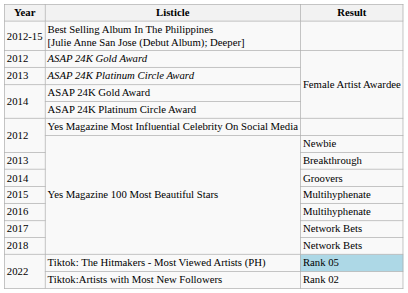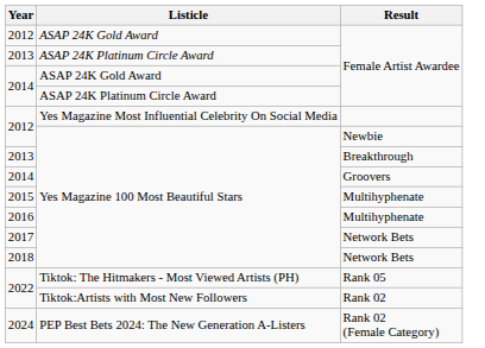- row: 2012-15 | Best Selling Album In The Philippines [Julie Anne San Jose (Debut Album); Deeper]
2022 / Tiktok: The Hitmakers - Most Viewed Artists (PH) | Result: lightblue background -> no background
+ row: 2024 | PEP Best Bets 2024: The New Generation A-Listers | Rank 02 (Female Category)
